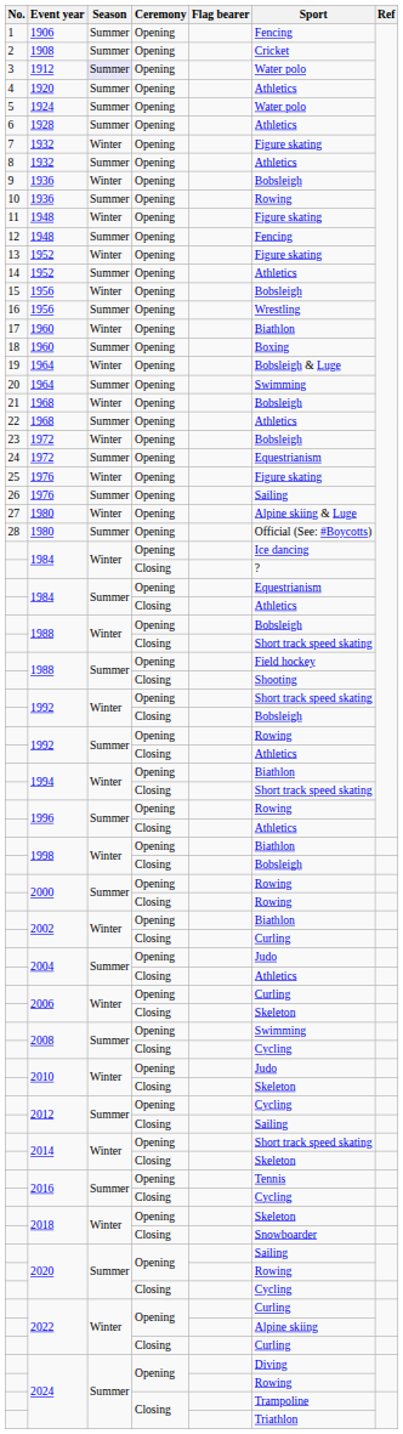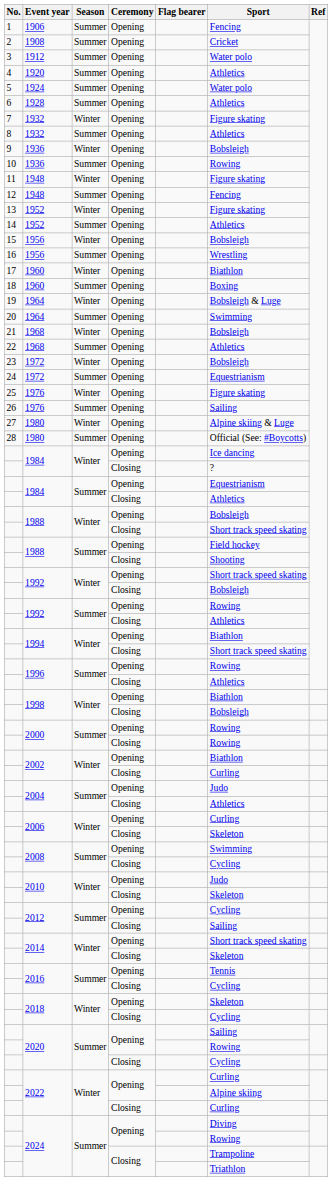1912 | Season: lavender background -> no background
2018 / Closing | Sport: Snowboarder -> Cycling
